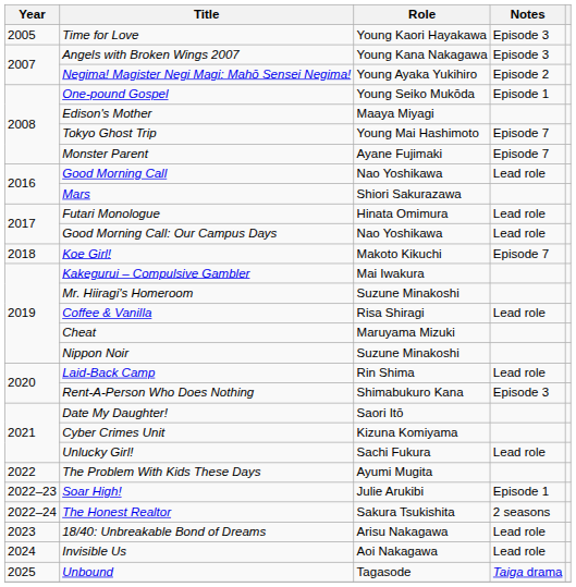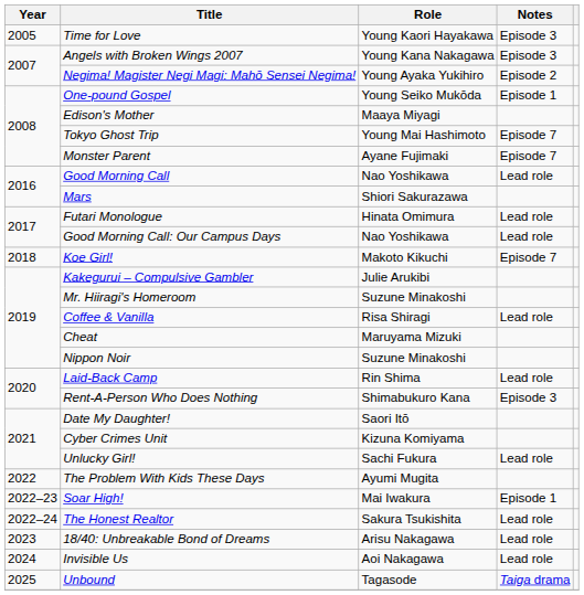Kakegurui – Compulsive Gambler | Role: Mai Iwakura -> Julie Arukibi
Soar High! | Role: Julie Arukibi -> Mai Iwakura
The Honest Realtor | Notes: 2 seasons -> Lead role
